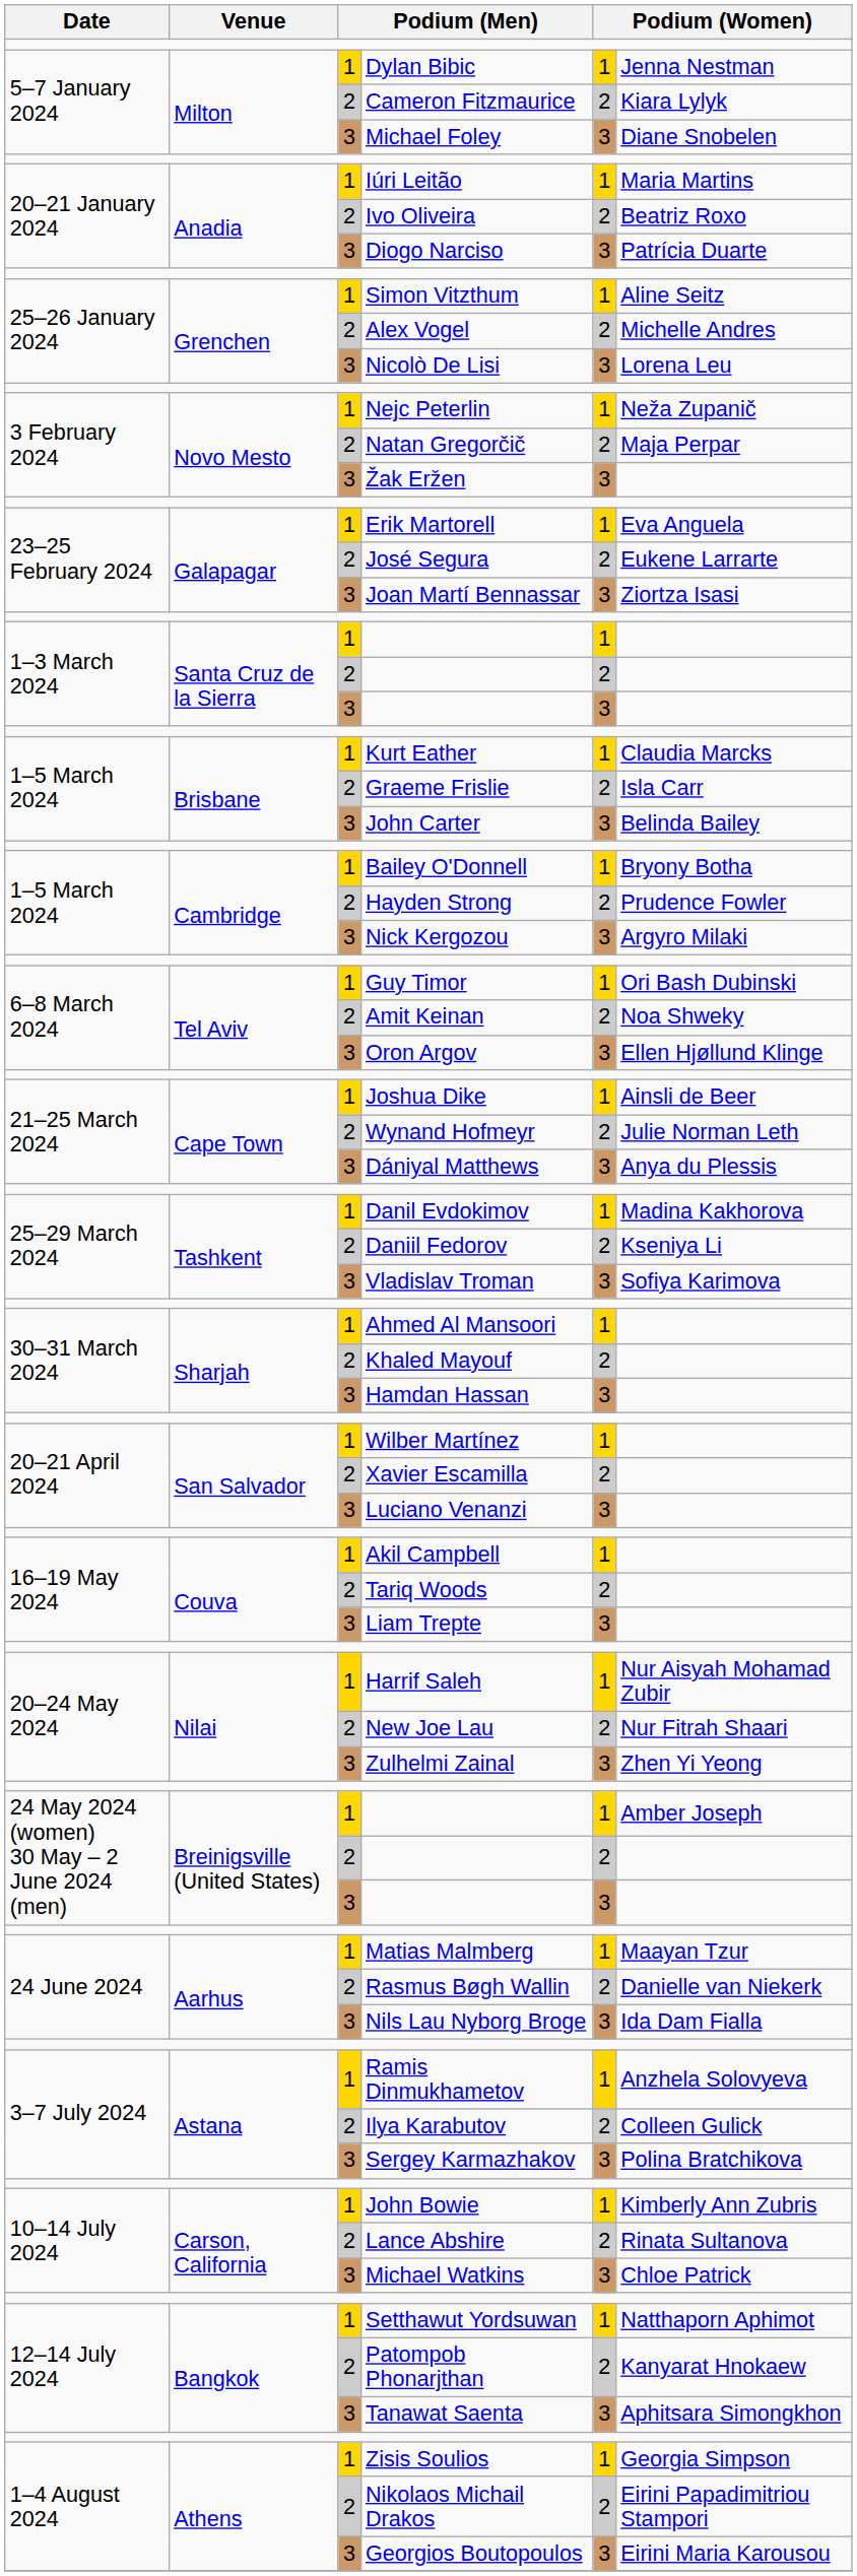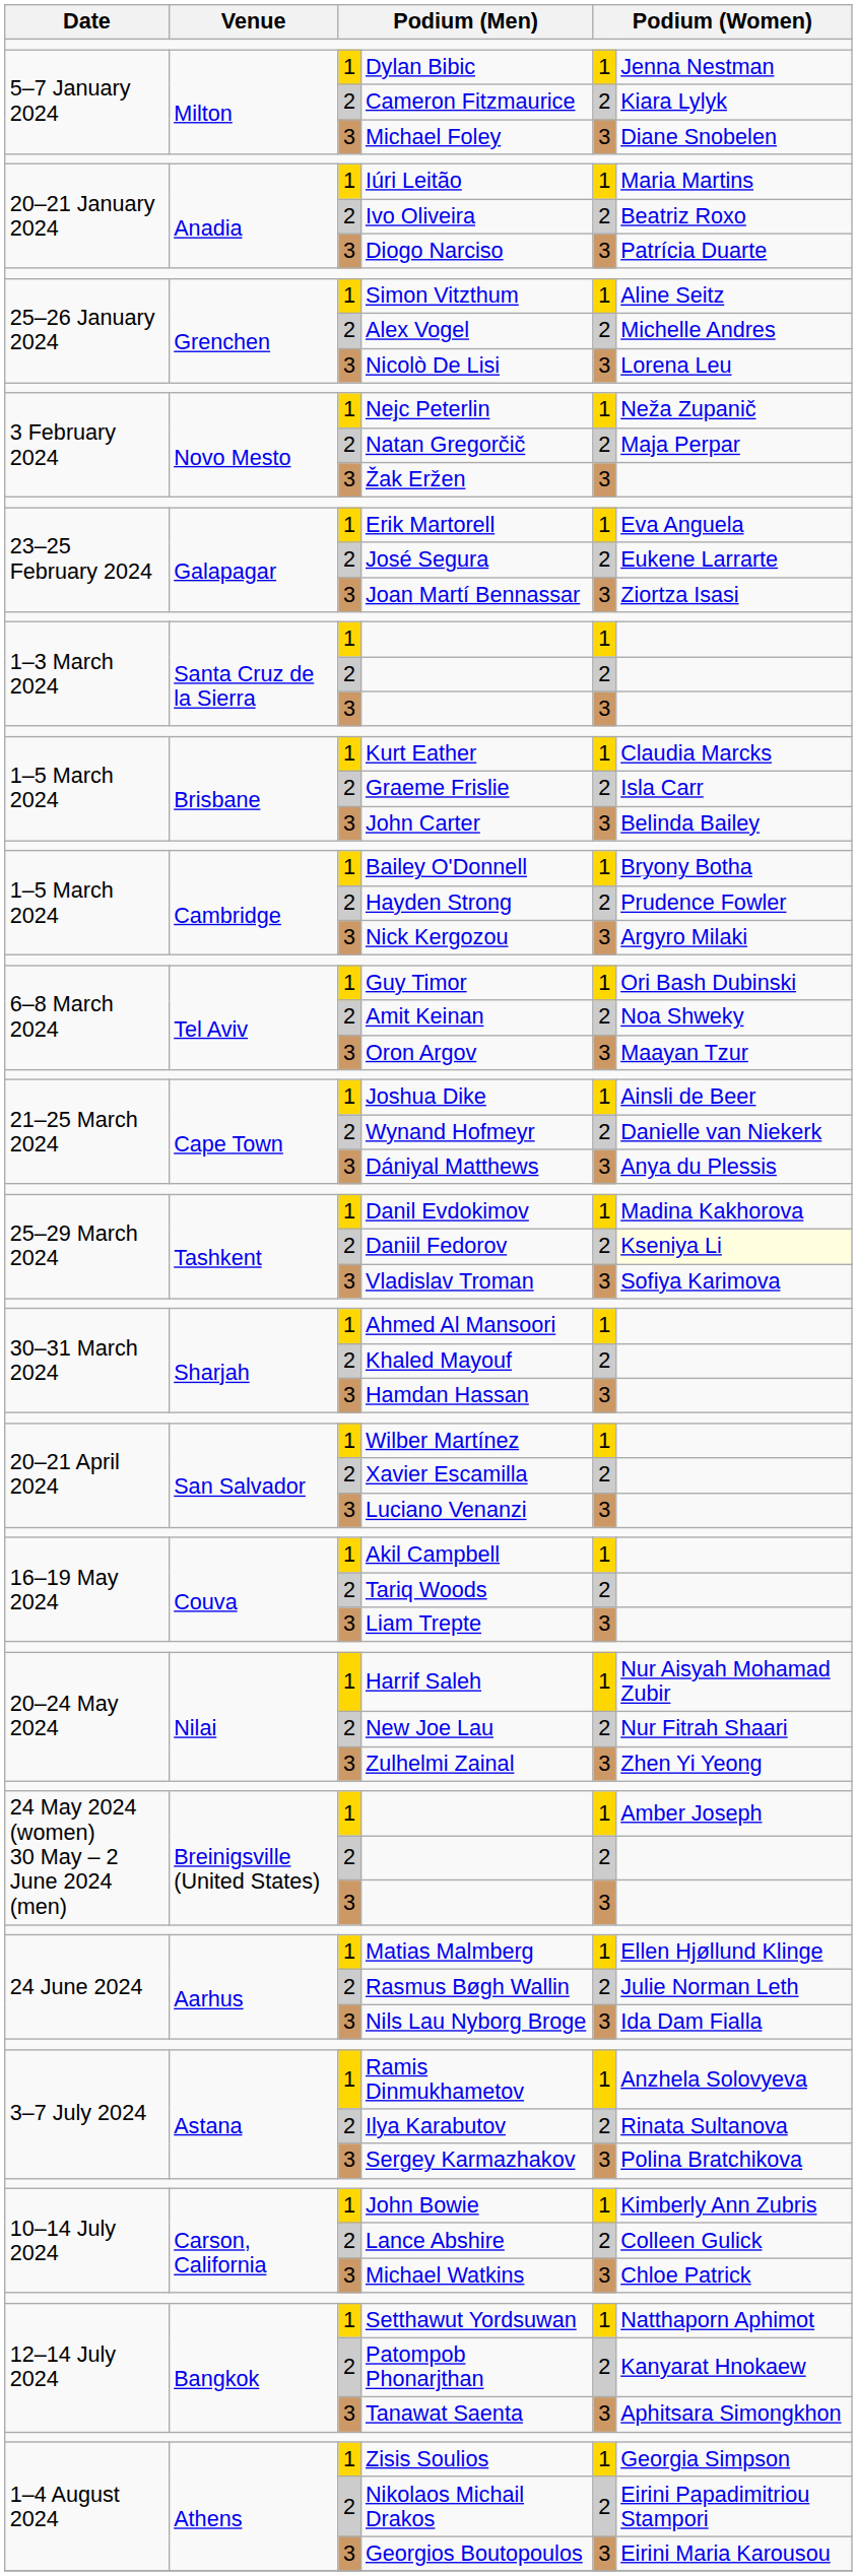Oron Argov | column 6: Ellen Hjøllund Klinge -> Maayan Tzur
Wynand Hofmeyr | column 6: Julie Norman Leth -> Danielle van Niekerk
Daniil Fedorov | column 6: no background -> lightyellow background
Matias Malmberg | column 6: Maayan Tzur -> Ellen Hjøllund Klinge
Rasmus Bøgh Wallin | column 6: Danielle van Niekerk -> Julie Norman Leth
Ilya Karabutov | column 6: Colleen Gulick -> Rinata Sultanova
Lance Abshire | column 6: Rinata Sultanova -> Colleen Gulick
